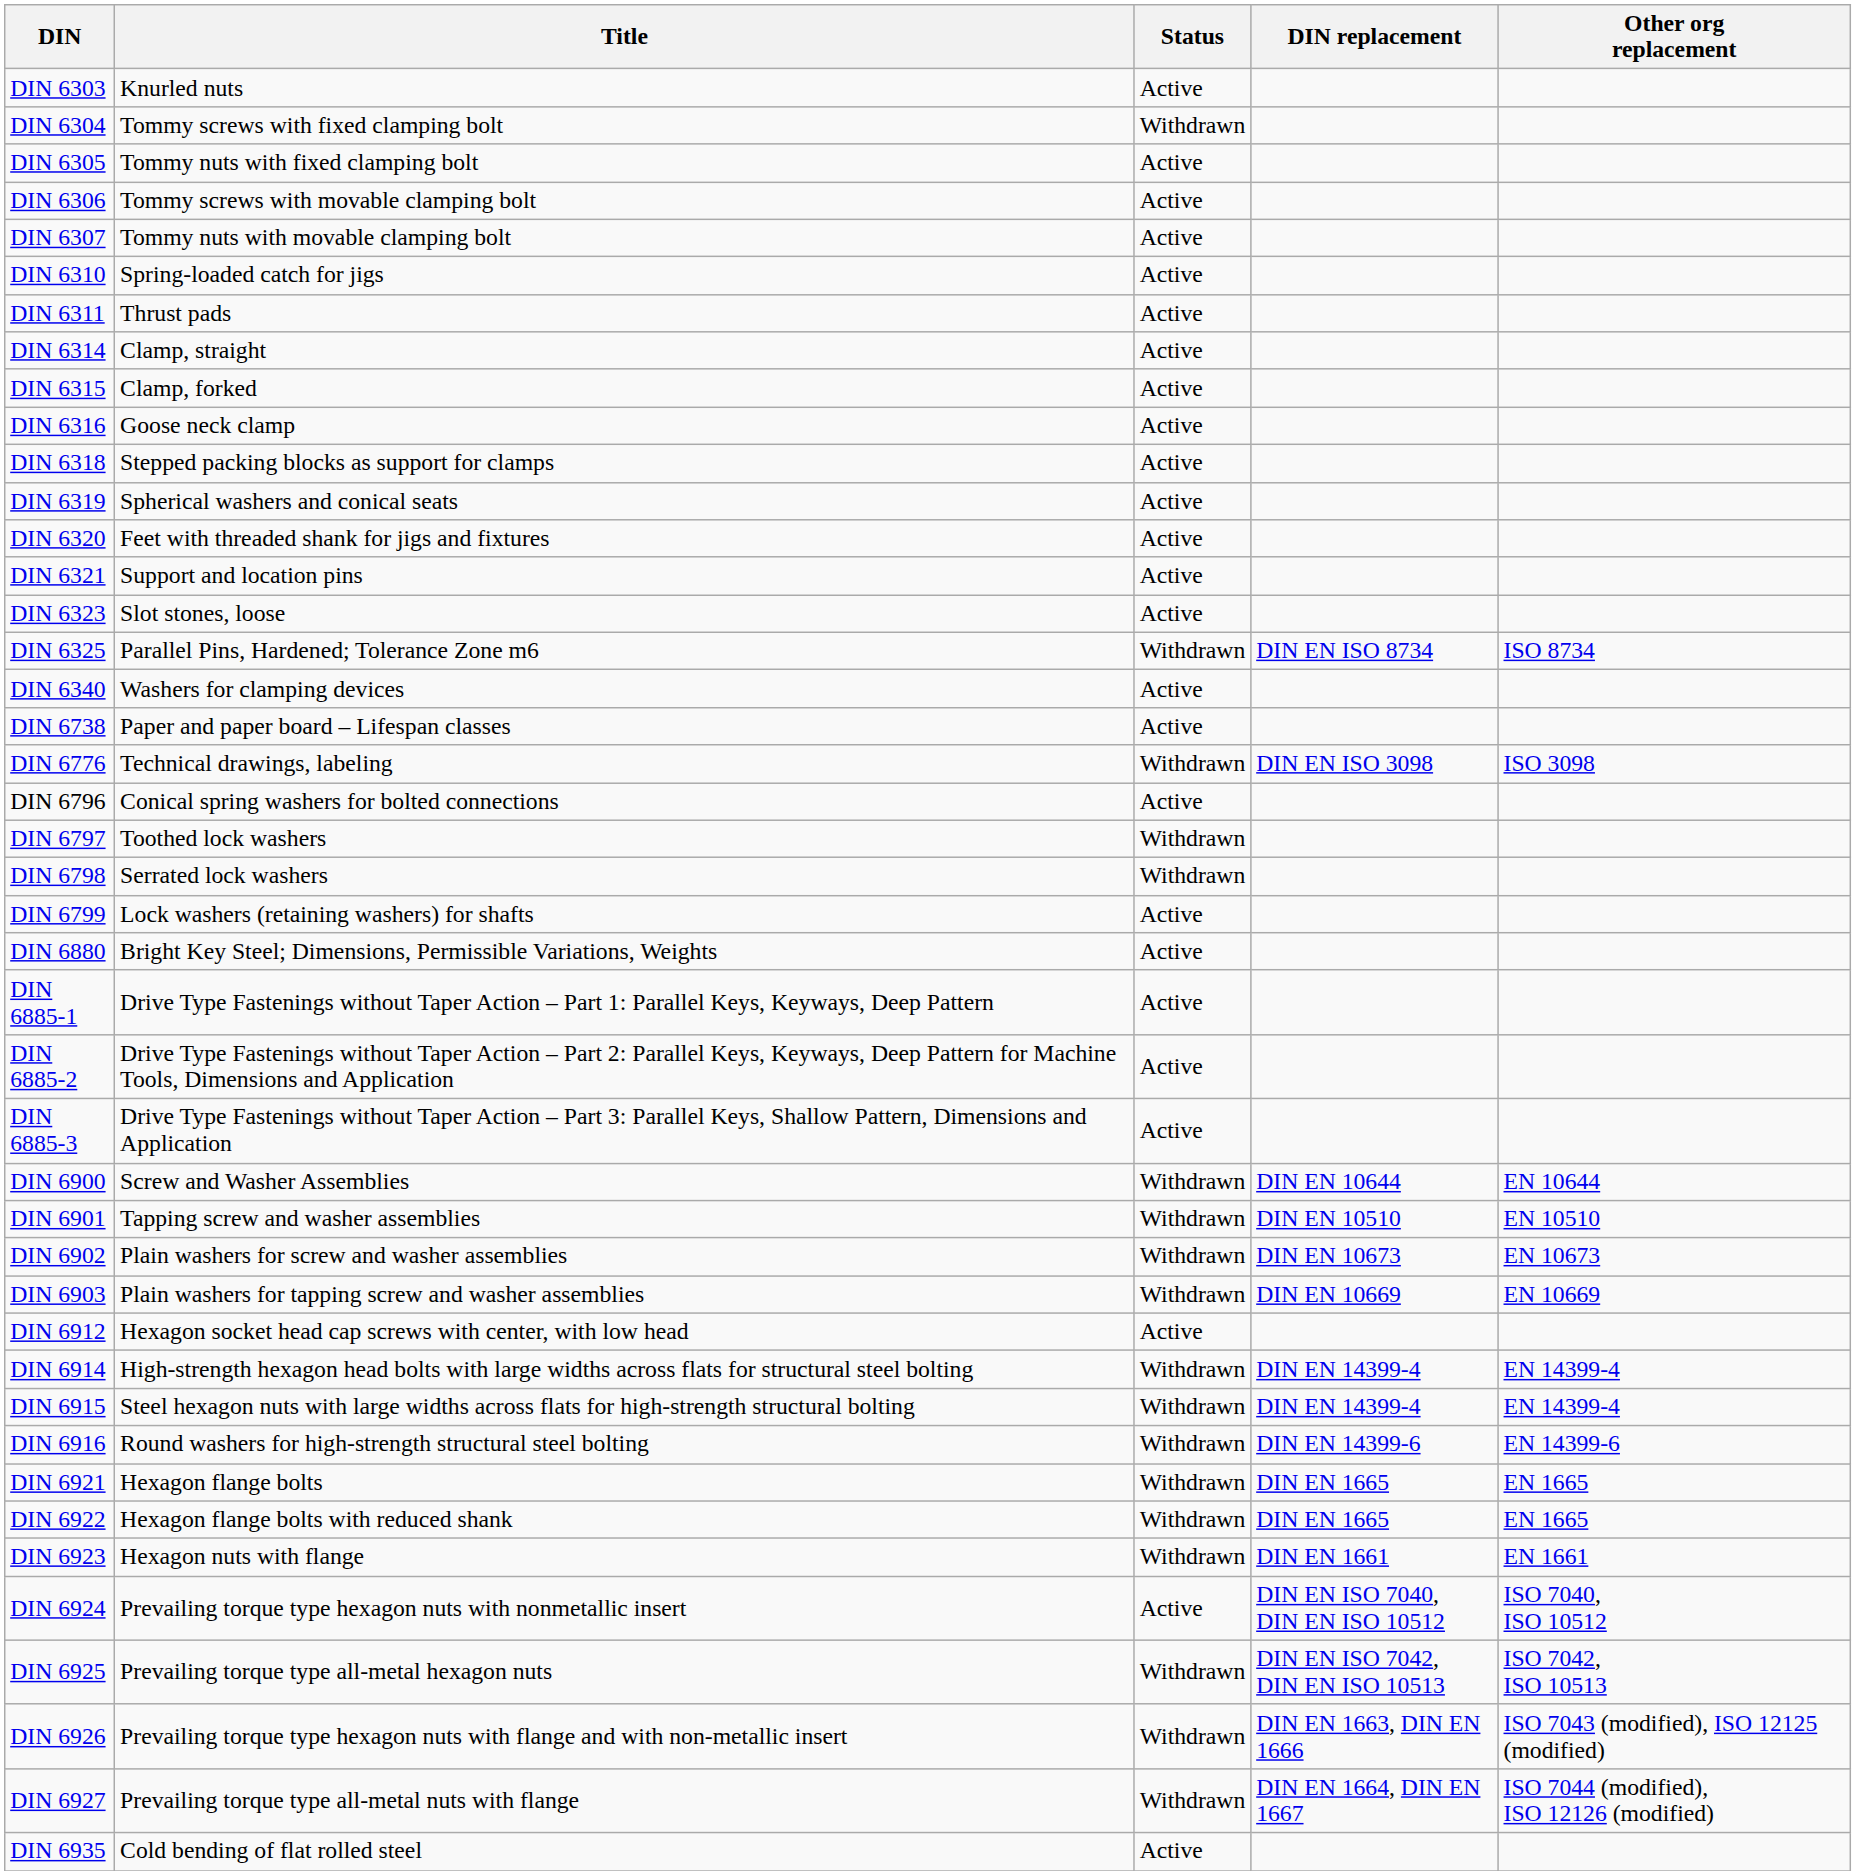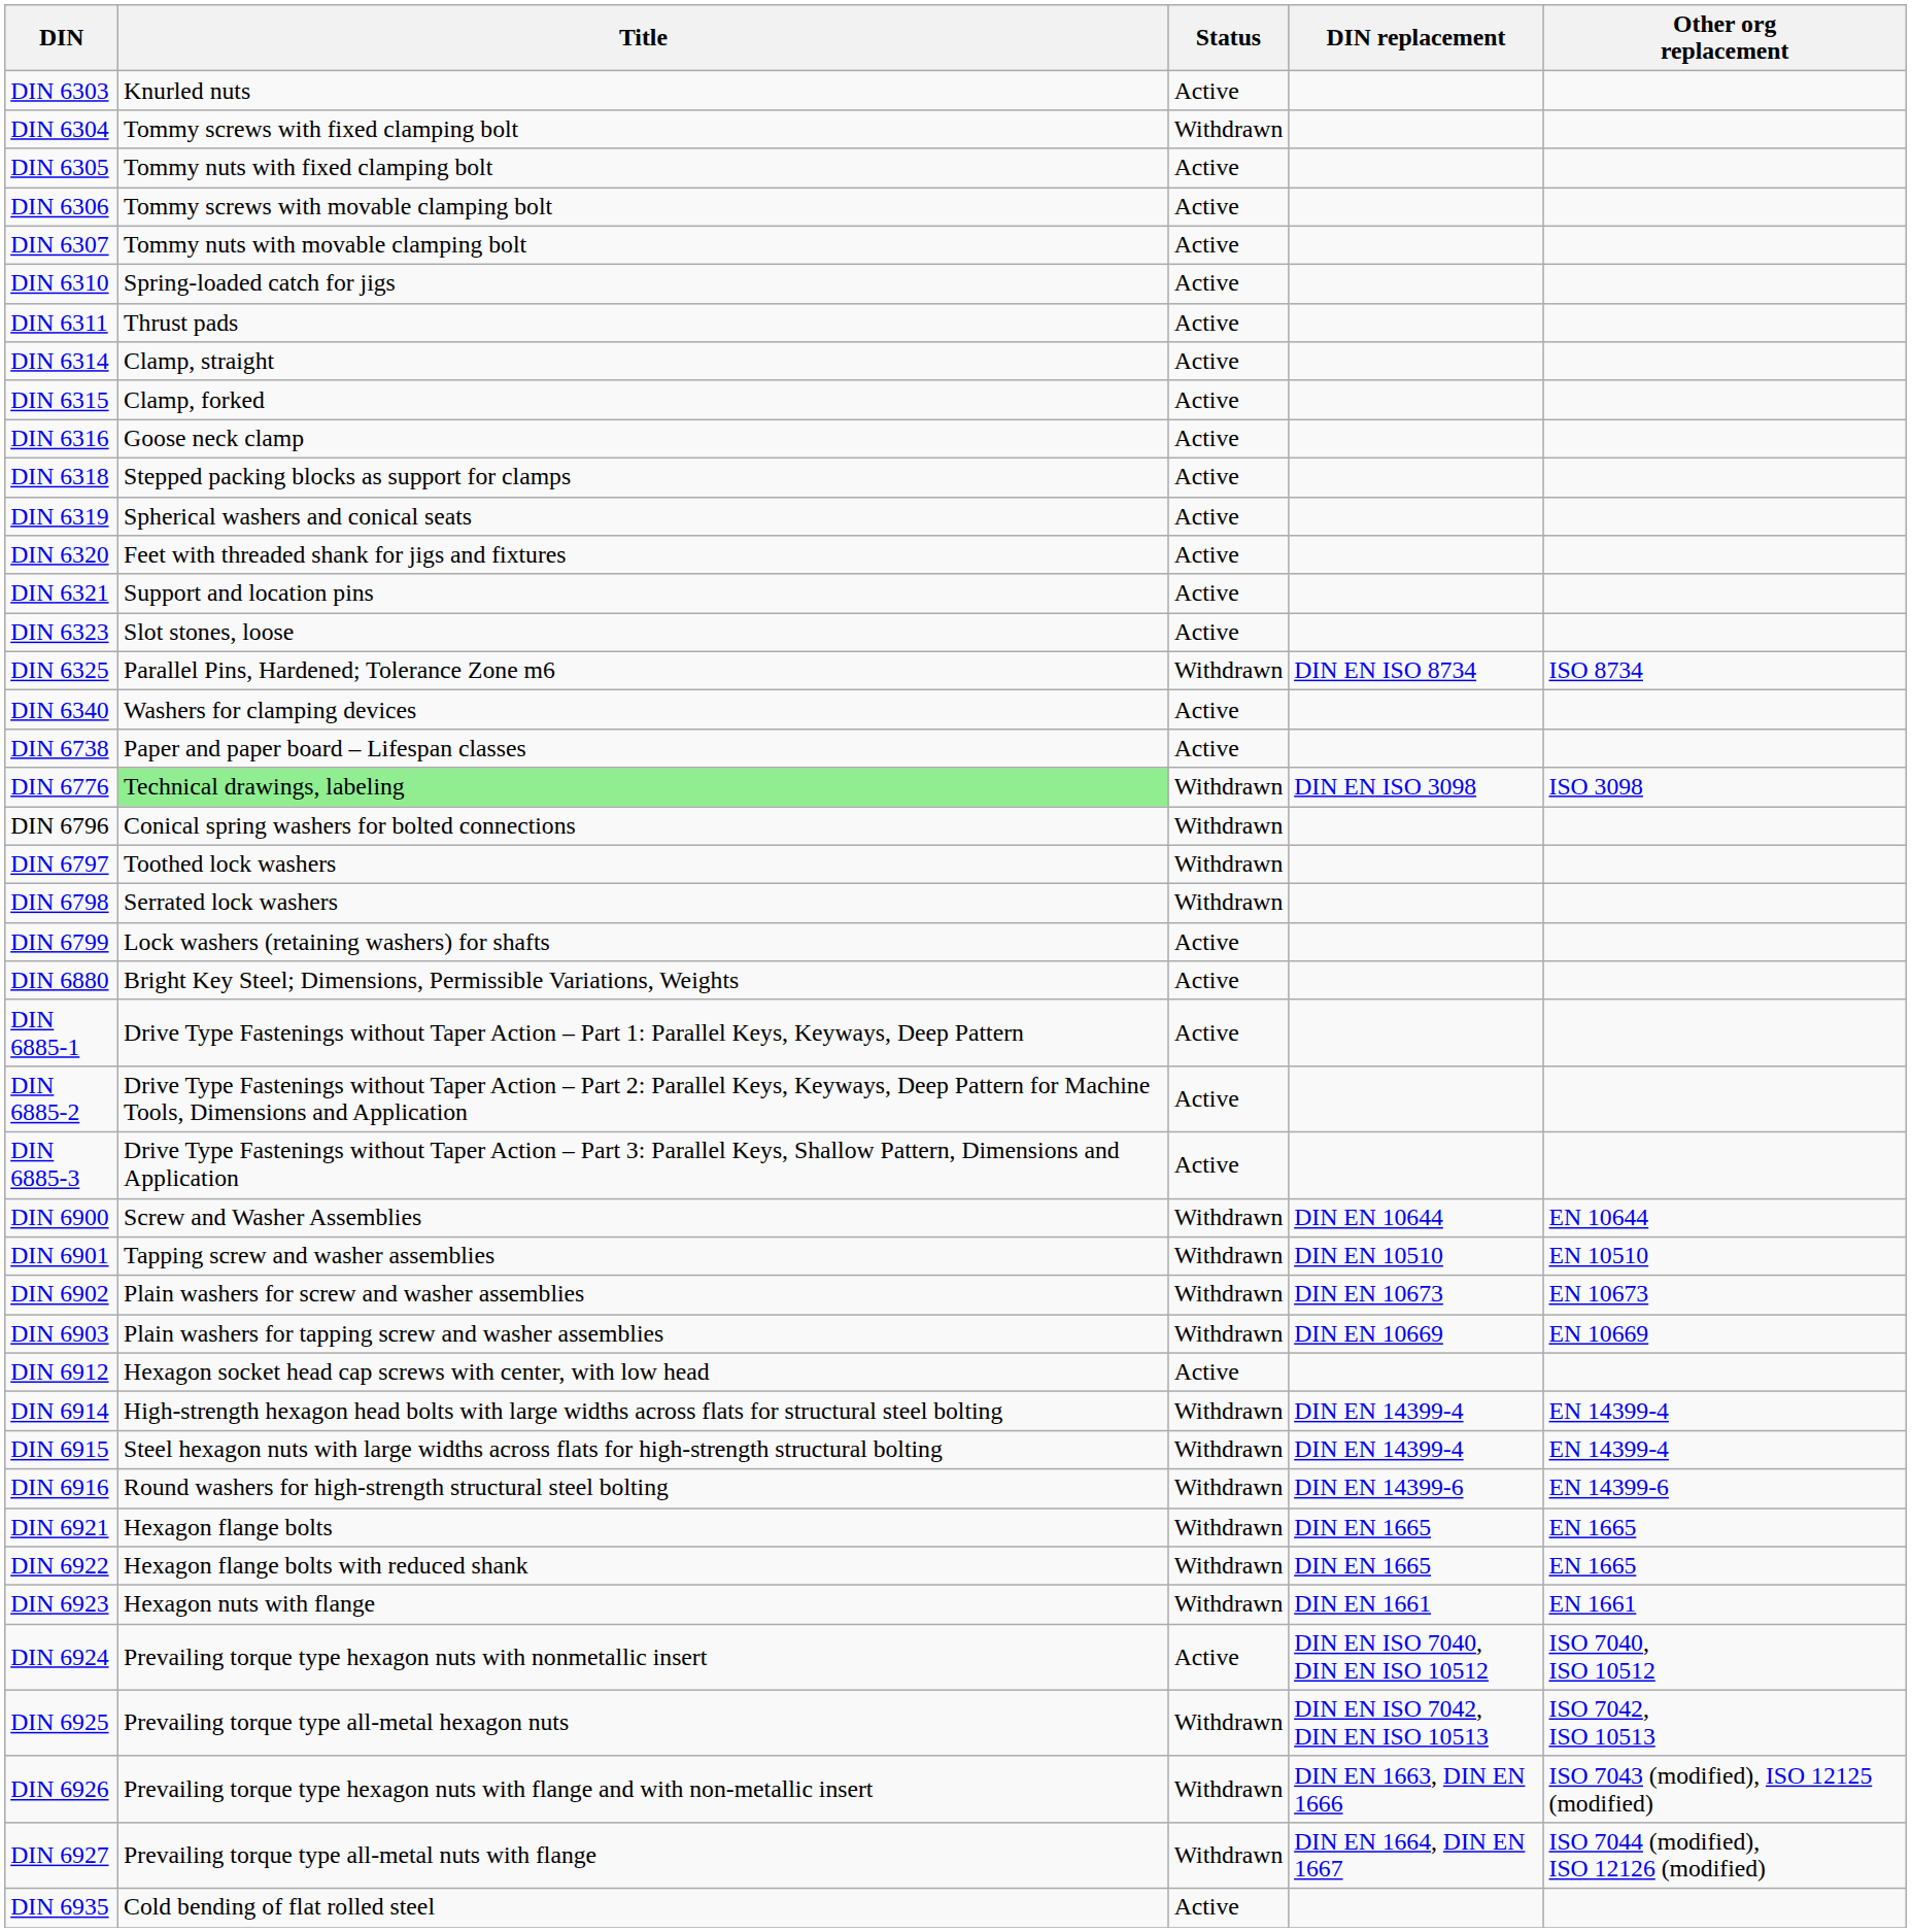DIN 6776 | Title: no background -> lightgreen background
DIN 6796 | Status: Active -> Withdrawn
